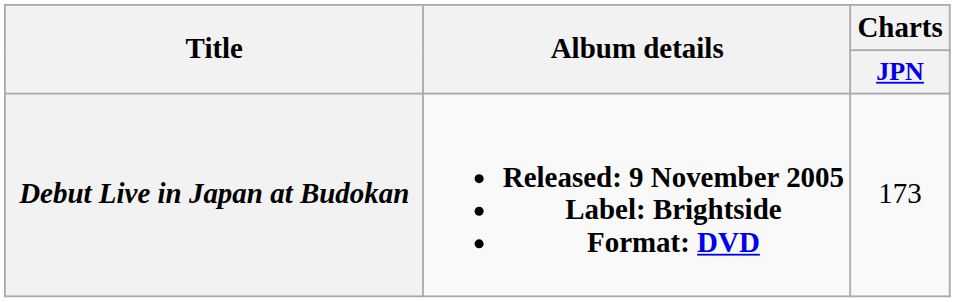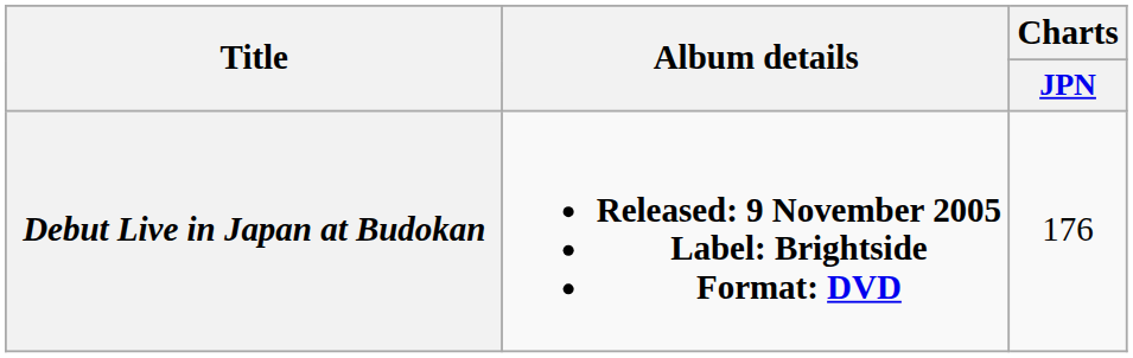Debut Live in Japan at Budokan | Charts / JPN: 173 -> 176
